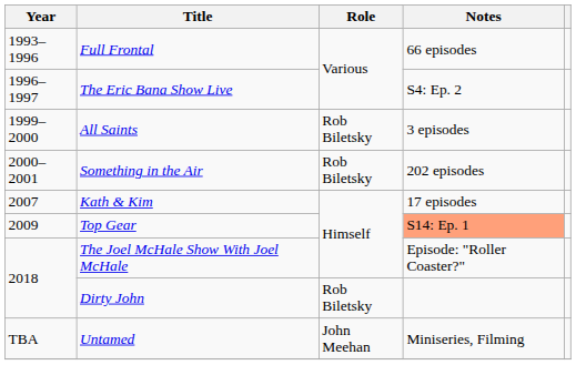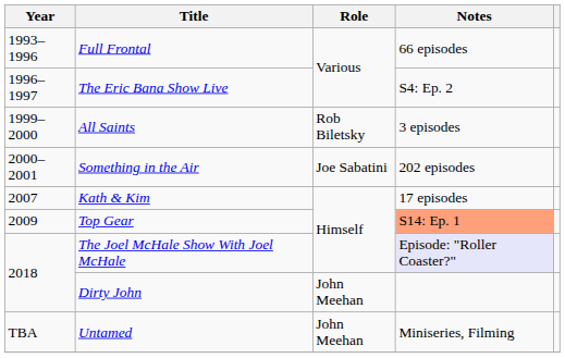Something in the Air | Role: Rob Biletsky -> Joe Sabatini
The Joel McHale Show With Joel McHale | Notes: no background -> lavender background
Dirty John | Role: Rob Biletsky -> John Meehan
